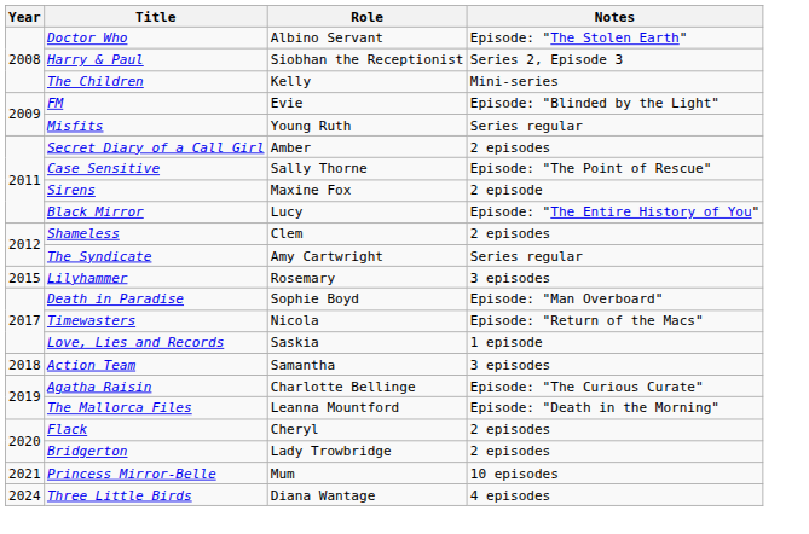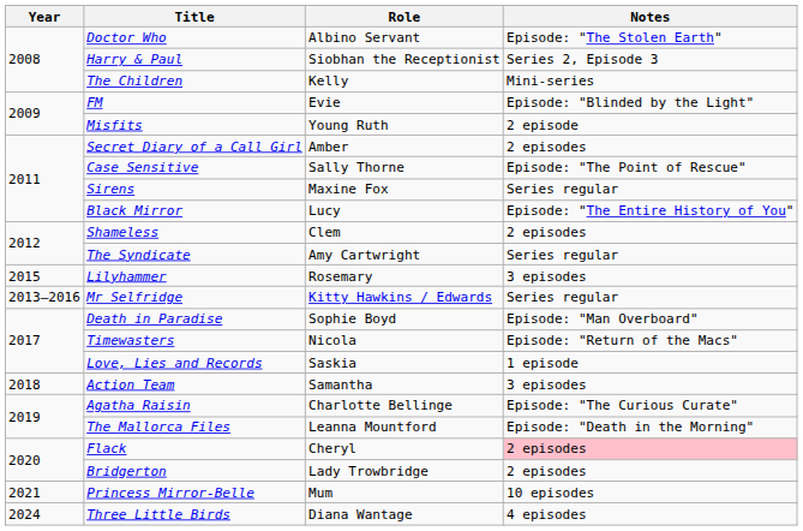Misfits | Notes: Series regular -> 2 episode
Sirens | Notes: 2 episode -> Series regular
+ row: 2013–2016 | Mr Selfridge | Kitty Hawkins / Edwards | Series regular
Flack | Notes: no background -> pink background
